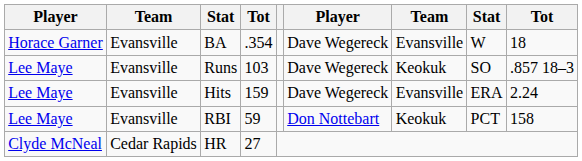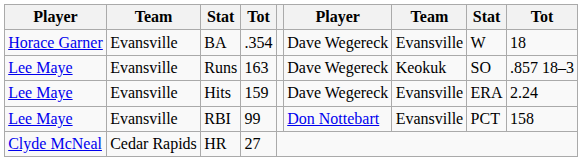Runs | column 4: 103 -> 163
RBI | column 4: 59 -> 99
RBI | column 7: Keokuk -> Evansville
